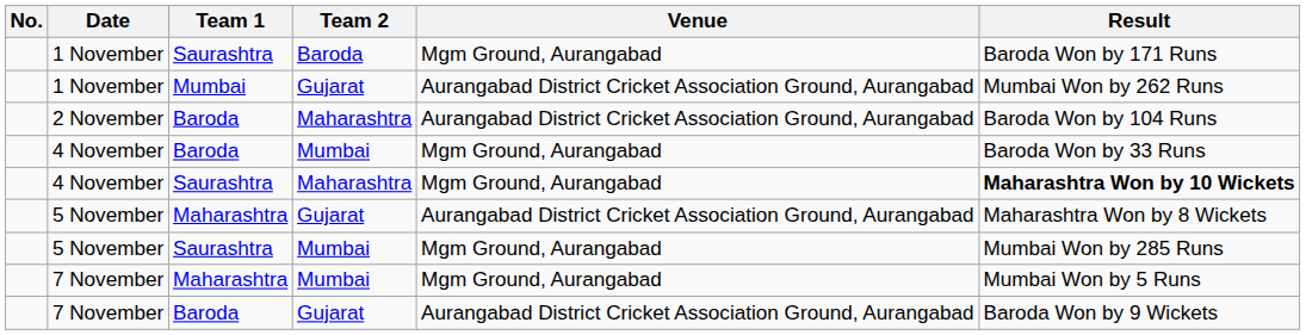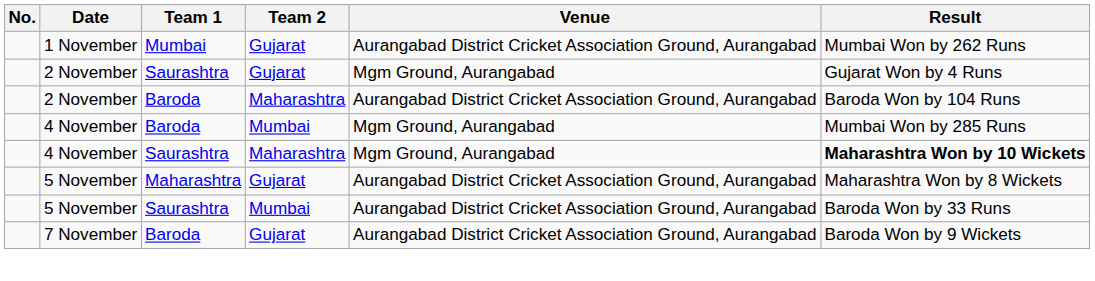- row: 1 November | Saurashtra | Baroda | Mgm Ground, Aurangabad | Baroda Won by 171 Runs
+ row: 2 November | Saurashtra | Gujarat | Mgm Ground, Aurangabad | Gujarat Won by 4 Runs
4 November / Baroda | Result: Baroda Won by 33 Runs -> Mumbai Won by 285 Runs
5 November / Saurashtra | Venue: Mgm Ground, Aurangabad -> Aurangabad District Cricket Association Ground, Aurangabad
5 November / Saurashtra | Result: Mumbai Won by 285 Runs -> Baroda Won by 33 Runs
- row: 7 November | Maharashtra | Mumbai | Mgm Ground, Aurangabad | Mumbai Won by 5 Runs
